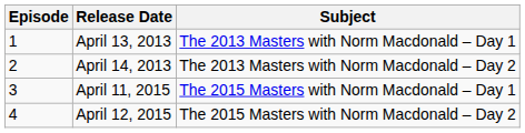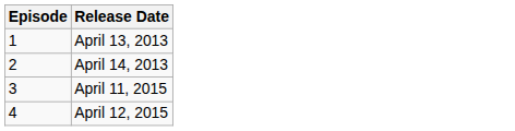- column: Subject | The 2013 Masters with Norm Macdonald – Day 1 | The 2013 Masters with Norm Macdonald – Day 2 | The 2015 Masters with Norm Macdonald – Day 1 | The 2015 Masters with Norm Macdonald – Day 2
